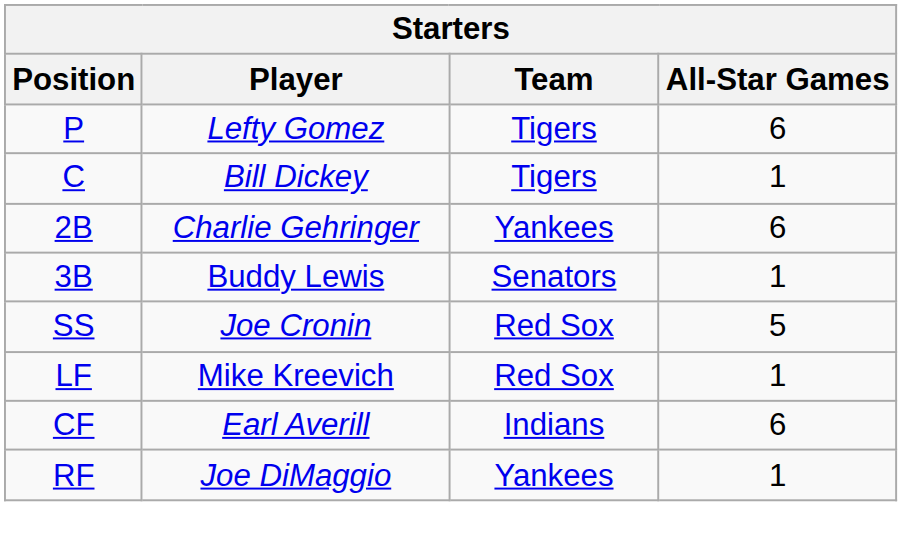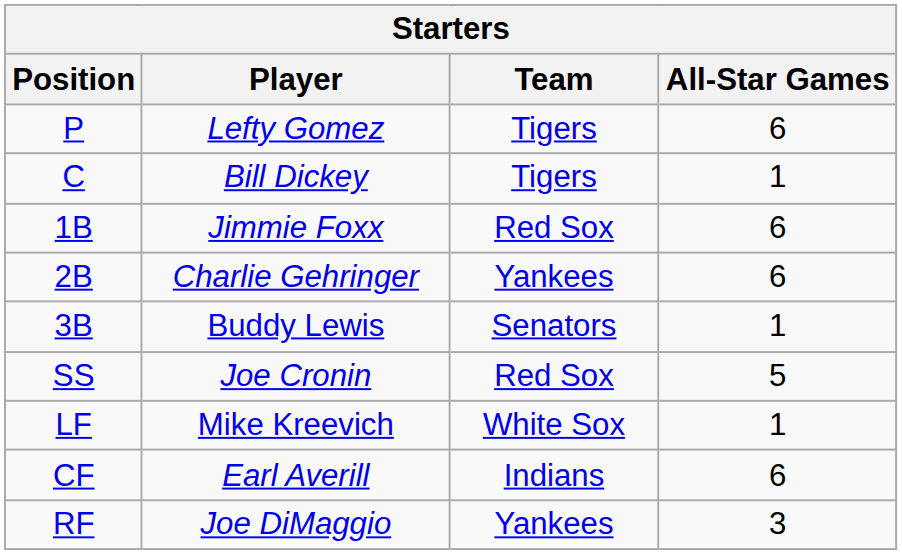+ row: 1B | Jimmie Foxx | Red Sox | 6
Mike Kreevich | Team: Red Sox -> White Sox
Joe DiMaggio | All-Star Games: 1 -> 3
